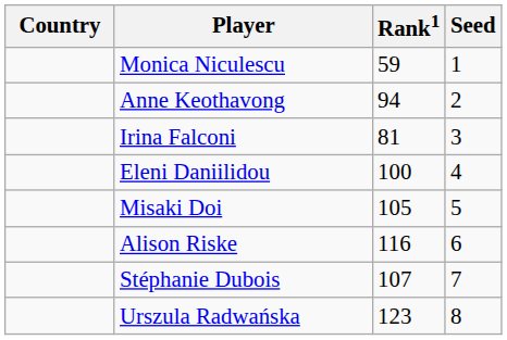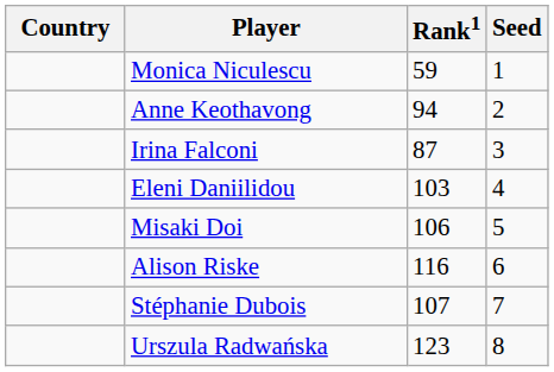Irina Falconi | Rank1: 81 -> 87
Eleni Daniilidou | Rank1: 100 -> 103
Misaki Doi | Rank1: 105 -> 106
